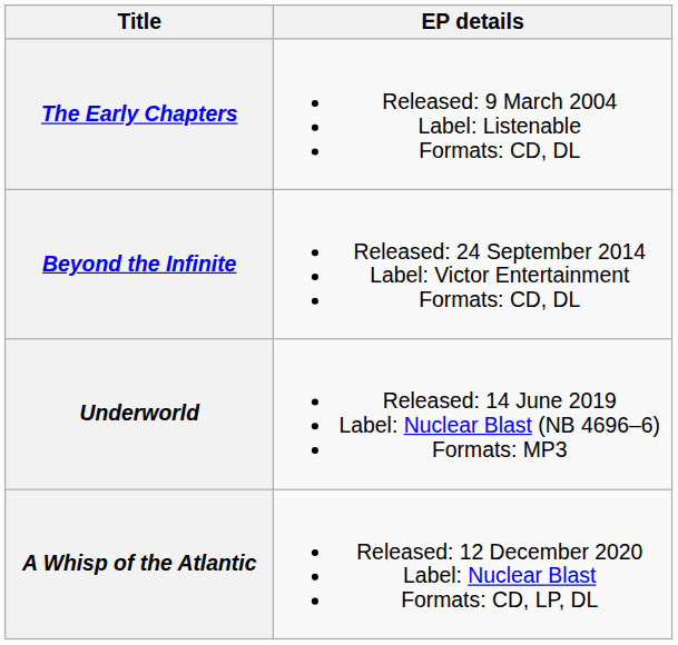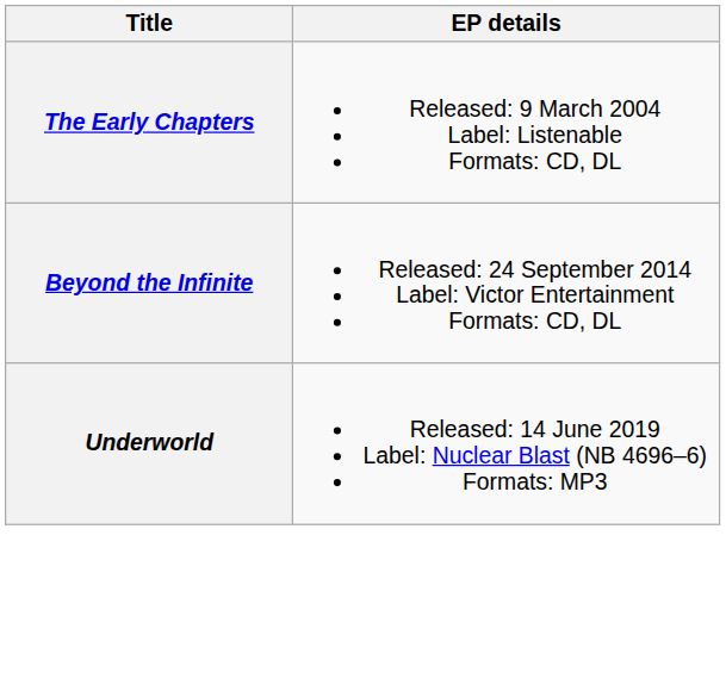- row: A Whisp of the Atlantic | Released: 12 December 2020 Label: Nuclear Blast Formats: CD, LP, DL
